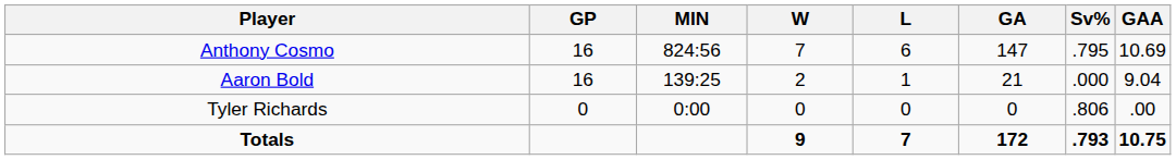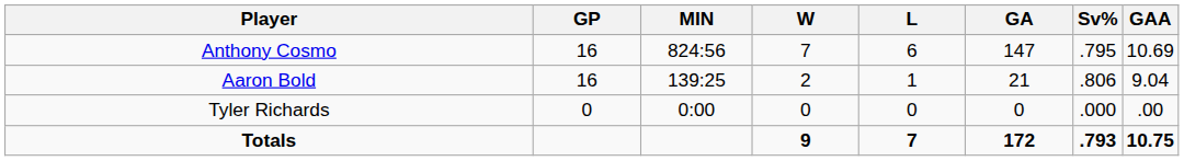Aaron Bold | Sv%: .000 -> .806
Tyler Richards | Sv%: .806 -> .000
